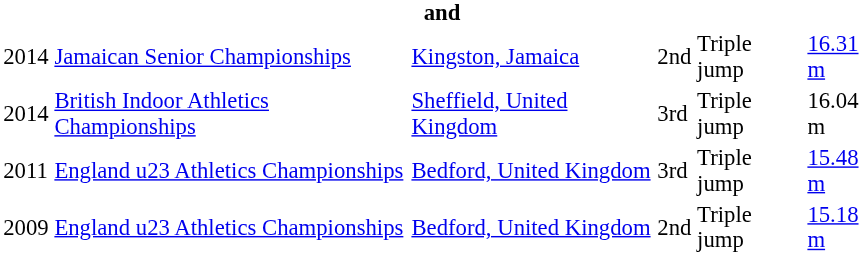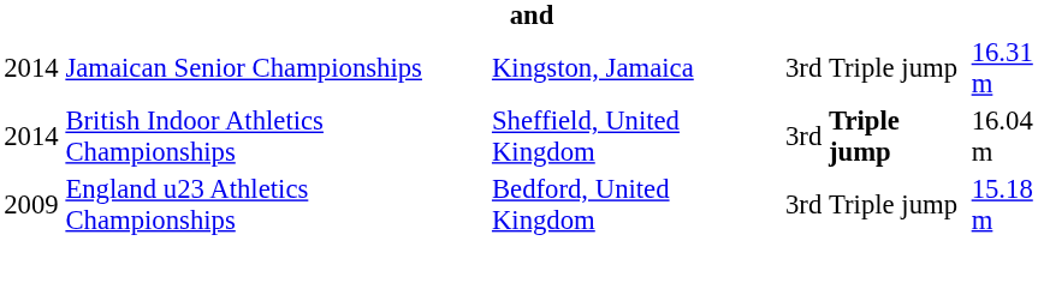2014 / Jamaican Senior Championships | column 4: 2nd -> 3rd
2014 / British Indoor Athletics Championships | column 5: normal -> bold
- row: 2011 | England u23 Athletics Championships | Bedford, United Kingdom | 3rd | Triple jump | 15.48 m
2009 | column 4: 2nd -> 3rd
